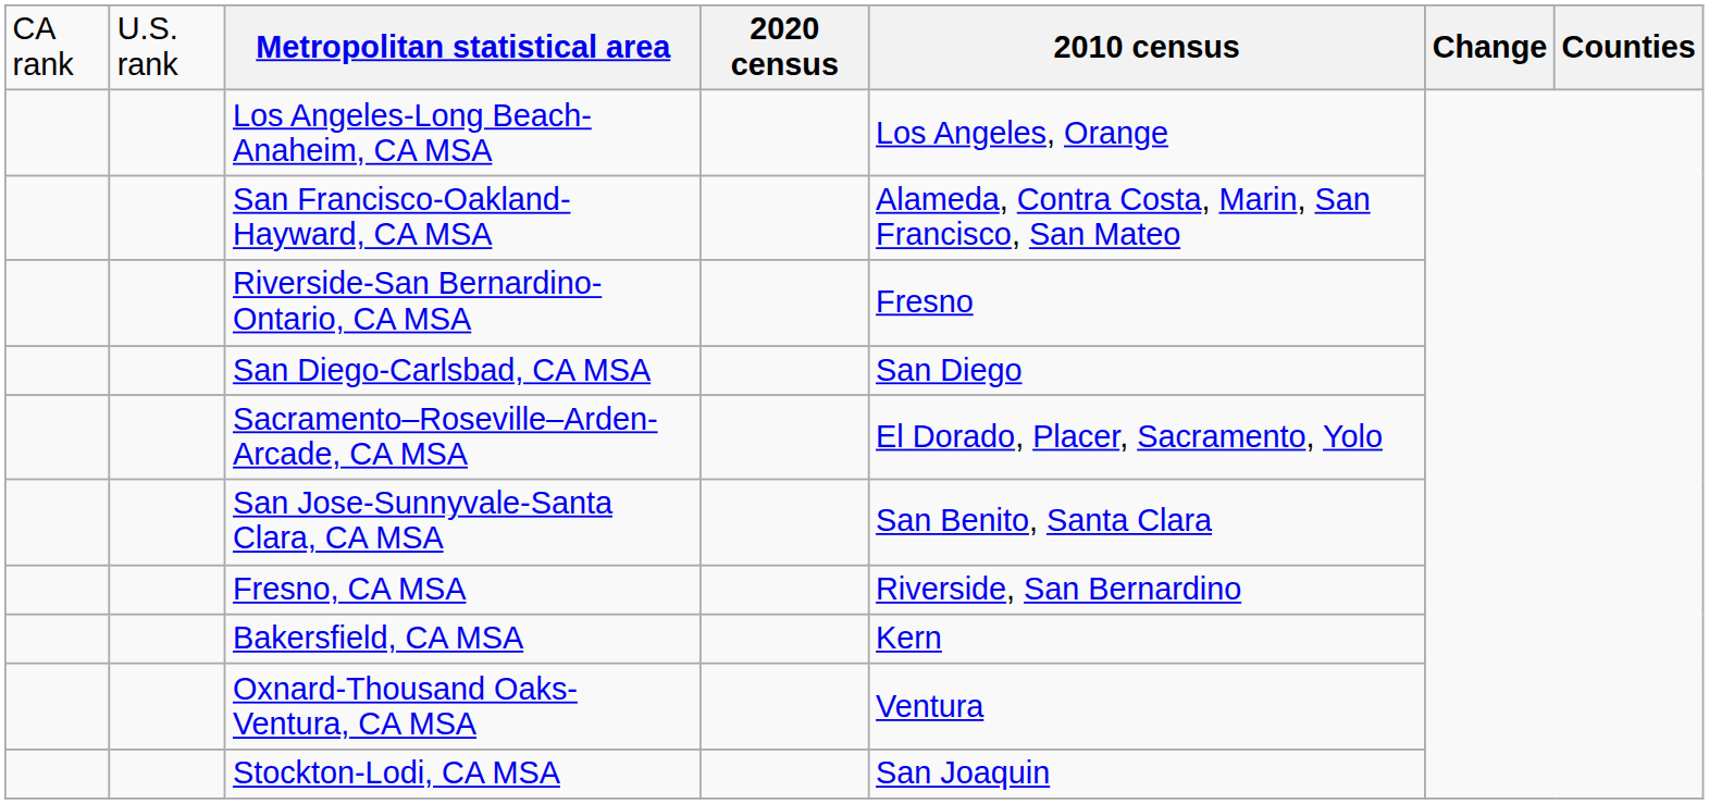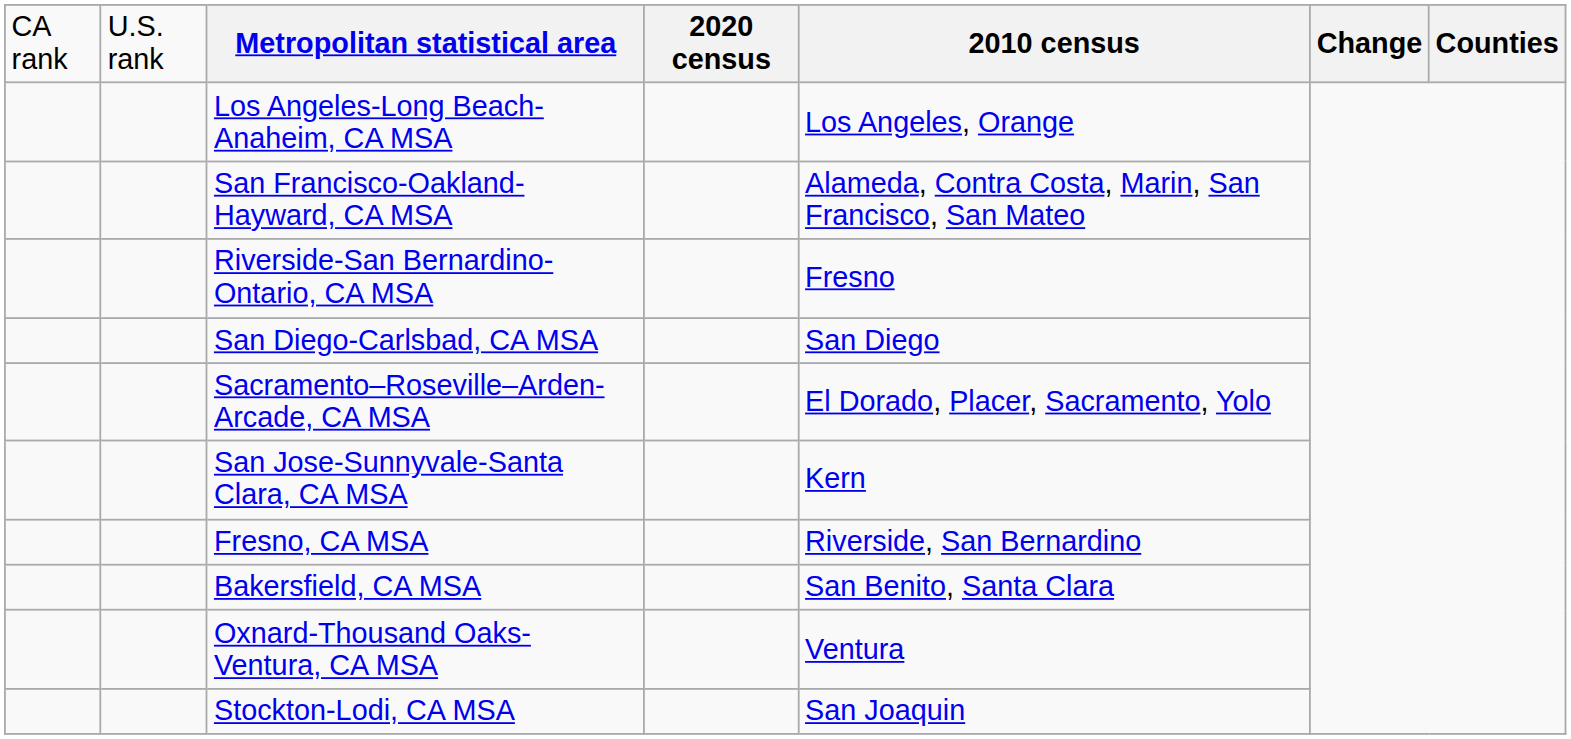San Jose-Sunnyvale-Santa Clara, CA MSA | column 5: San Benito, Santa Clara -> Kern
Bakersfield, CA MSA | column 5: Kern -> San Benito, Santa Clara
